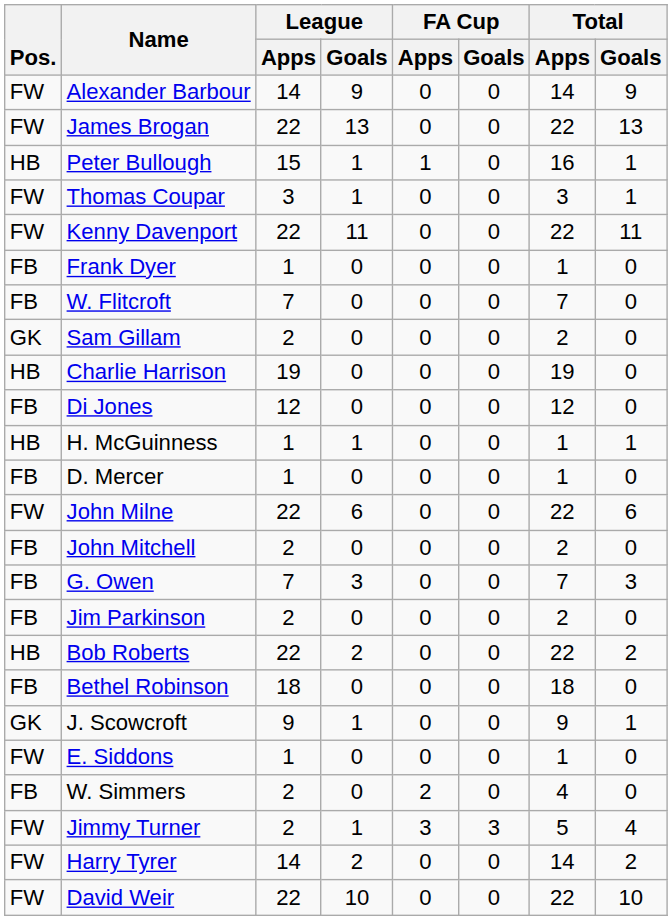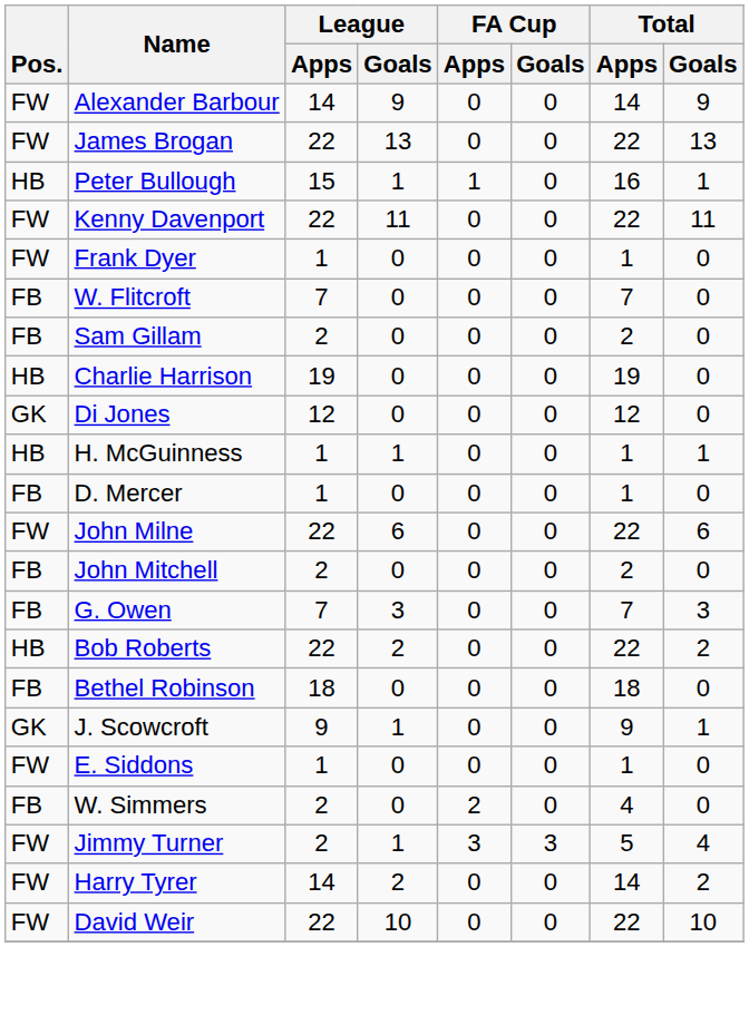- row: FW | Thomas Coupar | 3 | 1 | 0 | 0 | 3 | 1
Frank Dyer | Pos.: FB -> FW
Sam Gillam | Pos.: GK -> FB
Di Jones | Pos.: FB -> GK
- row: FB | Jim Parkinson | 2 | 0 | 0 | 0 | 2 | 0
